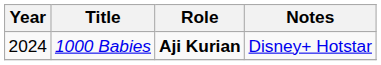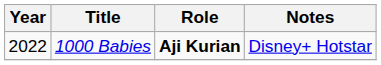1000 Babies | Year: 2024 -> 2022
